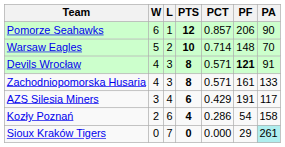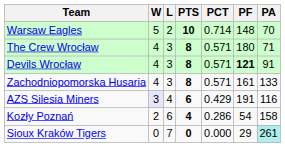- row: Pomorze Seahawks | 6 | 1 | 12 | 0.857 | 206 | 90
+ row: The Crew Wrocław | 4 | 3 | 8 | 0.571 | 180 | 71
AZS Silesia Miners | W: no background -> lavender background
AZS Silesia Miners | PA: 117 -> 116
